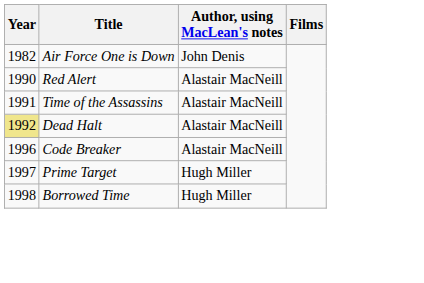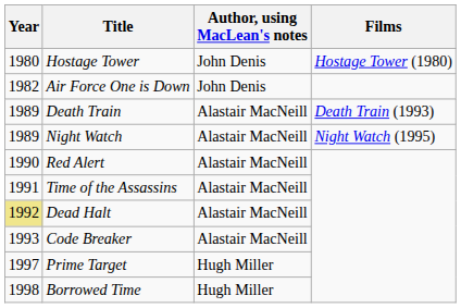+ row: 1980 | Hostage Tower | John Denis | Hostage Tower (1980)
+ row: 1989 | Death Train | Alastair MacNeill | Death Train (1993)
+ row: 1989 | Night Watch | Alastair MacNeill | Night Watch (1995)
Code Breaker | Year: 1996 -> 1993
